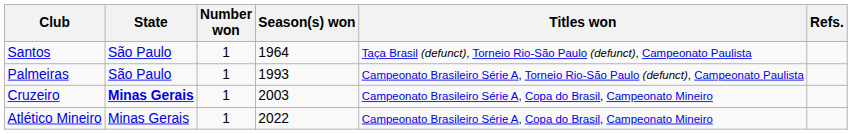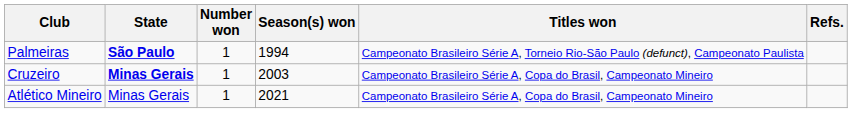- row: Santos | São Paulo | 1 | 1964 | Taça Brasil (defunct), Torneio Rio-São Paulo (defunct), Campeonato Paulista
Palmeiras | State: normal -> bold
Palmeiras | Season(s) won: 1993 -> 1994
Atlético Mineiro | Season(s) won: 2022 -> 2021
